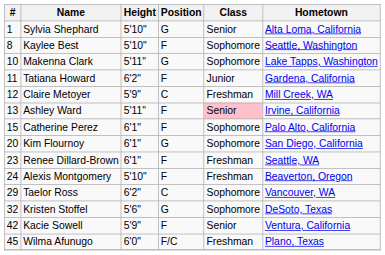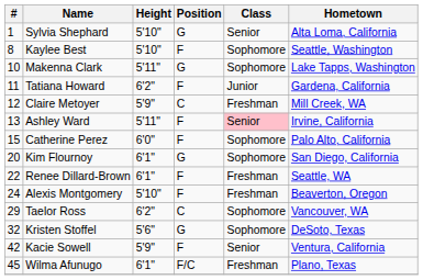Catherine Perez | Height: 6'1" -> 6'0"
Renee Dillard-Brown | #: 23 -> 22
Wilma Afunugo | Height: 6'0" -> 6'1"
